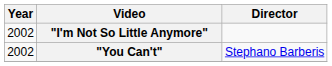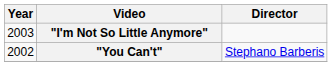"I'm Not So Little Anymore" | Year: 2002 -> 2003
